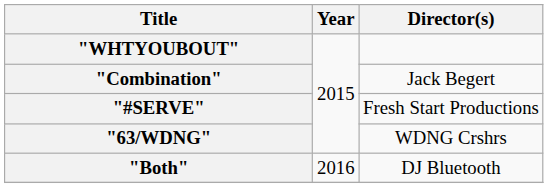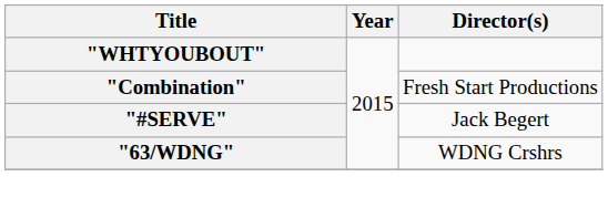"Combination" | Director(s): Jack Begert -> Fresh Start Productions
"#SERVE" | Director(s): Fresh Start Productions -> Jack Begert
- row: "Both" | 2016 | DJ Bluetooth
